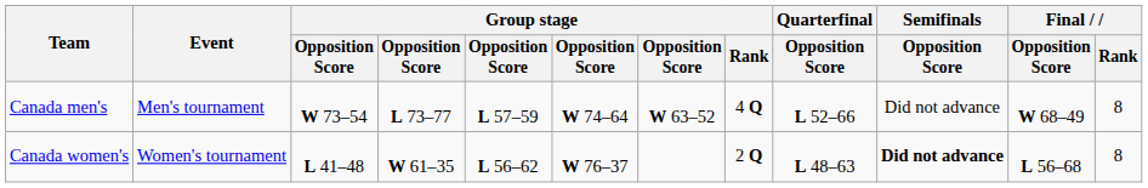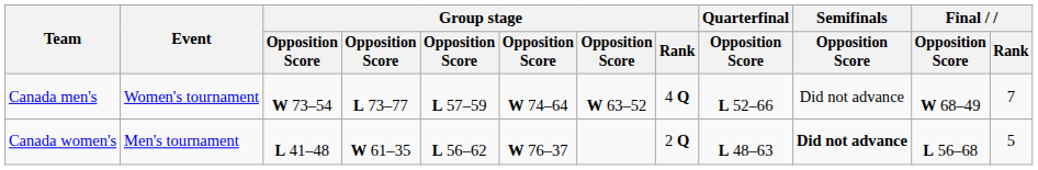Canada men's | Event: Men's tournament -> Women's tournament
Canada men's | Final / Rank: 8 -> 7
Canada women's | Event: Women's tournament -> Men's tournament
Canada women's | Final / Rank: 8 -> 5
